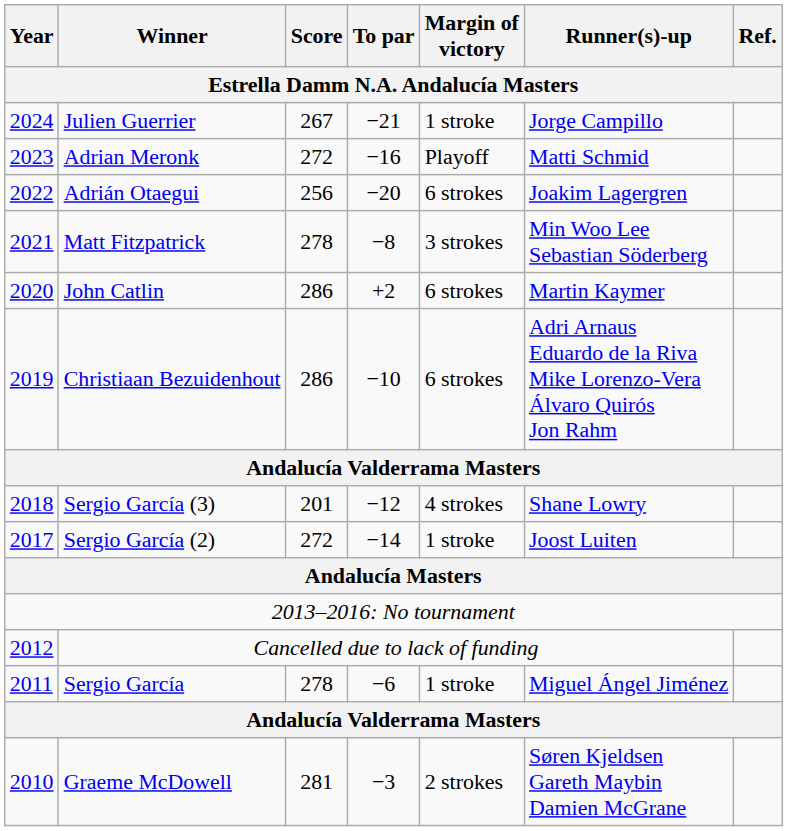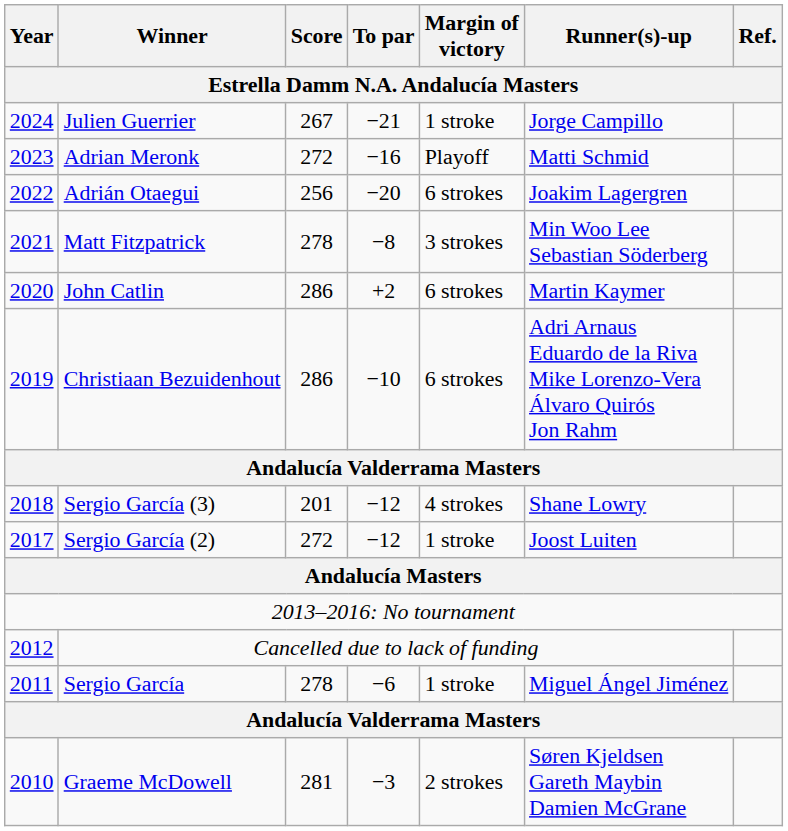Sergio García (2) | To par: −14 -> −12
